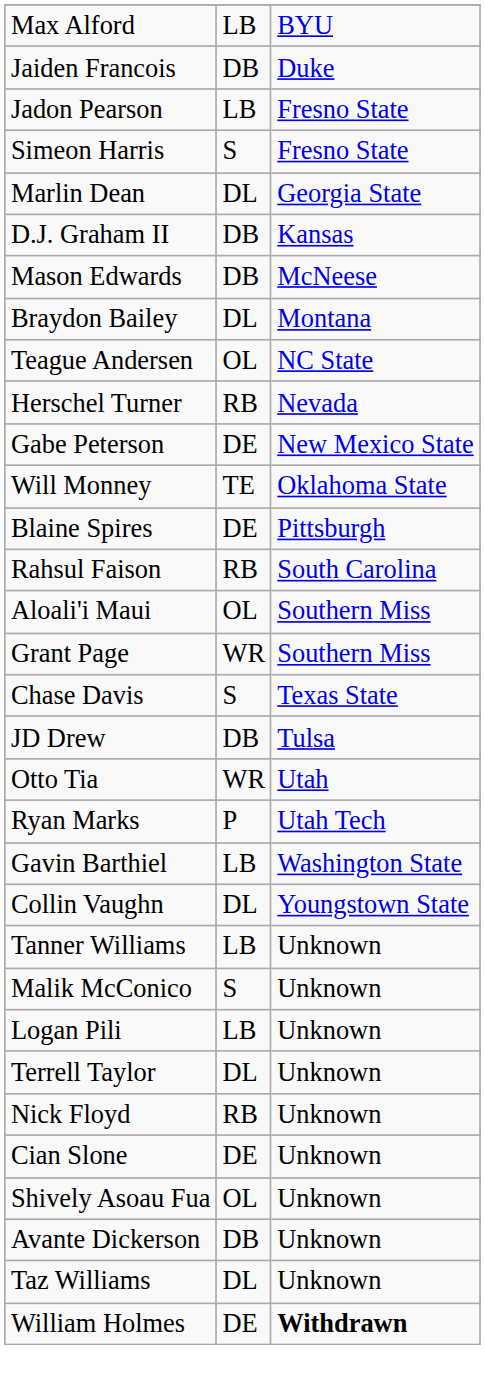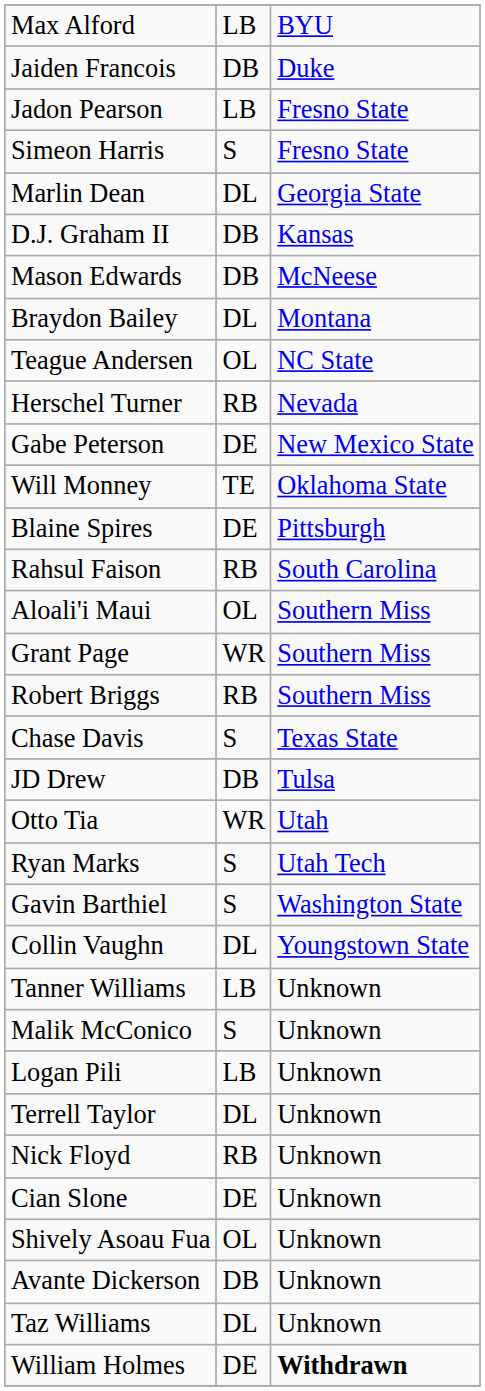+ row: Robert Briggs | RB | Southern Miss
Ryan Marks | column 2: P -> S
Gavin Barthiel | column 2: LB -> S
